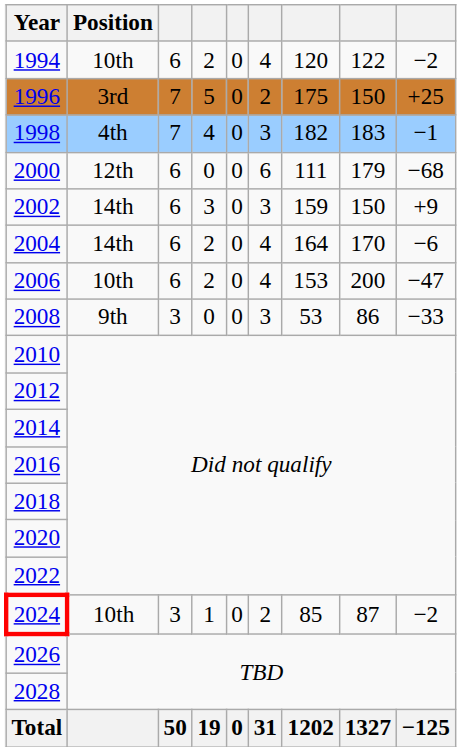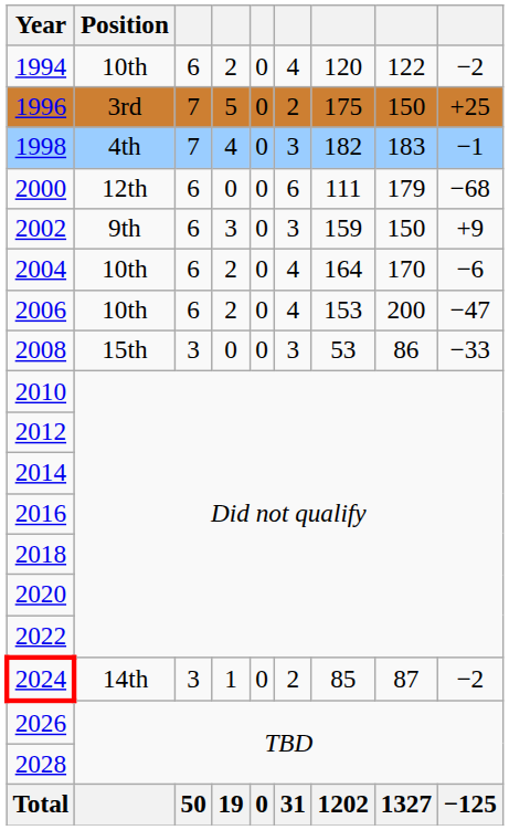2002 | Position: 14th -> 9th
2004 | Position: 14th -> 10th
2008 | Position: 9th -> 15th
2024 | Position: 10th -> 14th
